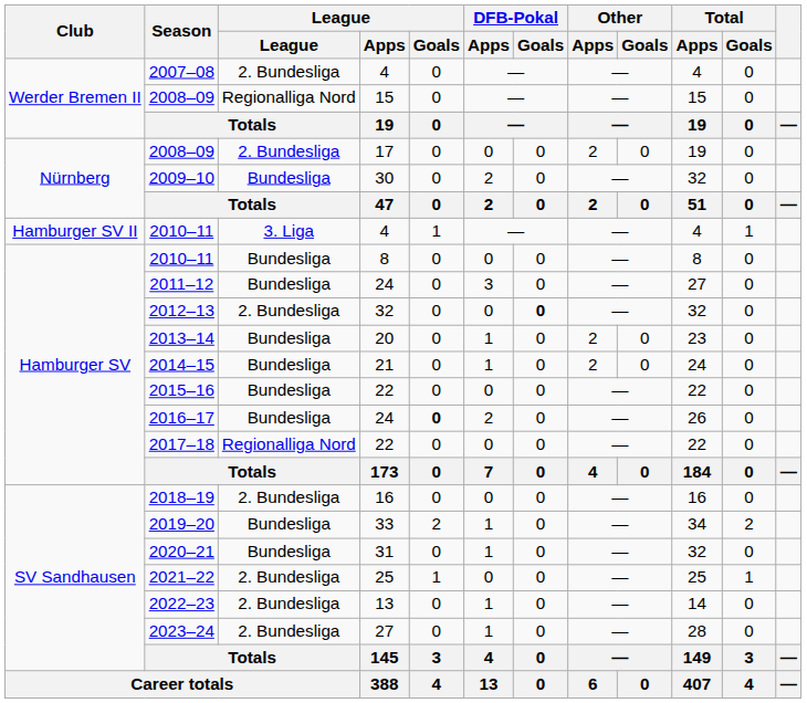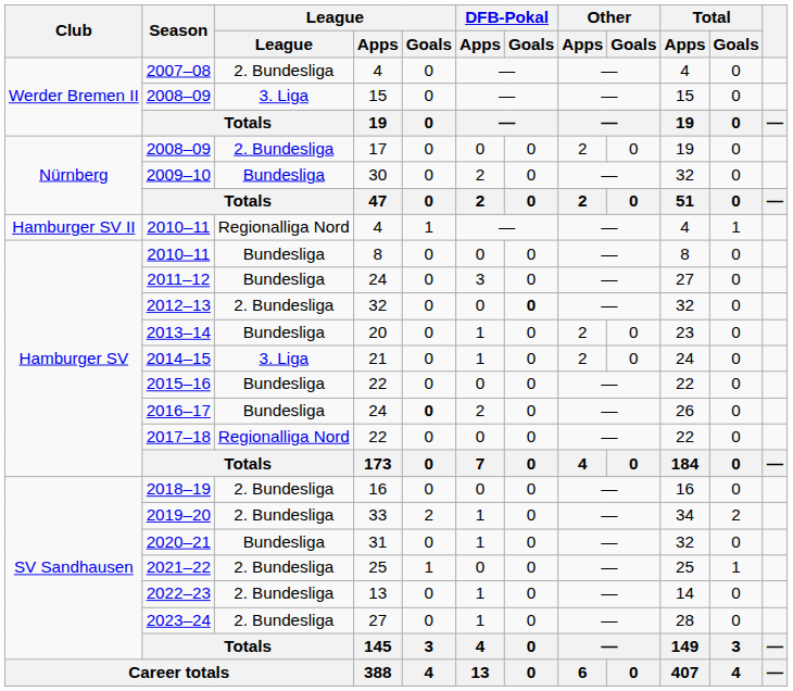2008–09 / 15 | League: Regionalliga Nord -> 3. Liga
2010–11 / 4 | League: 3. Liga -> Regionalliga Nord
2014–15 | League: Bundesliga -> 3. Liga
2019–20 | League: Bundesliga -> 2. Bundesliga
